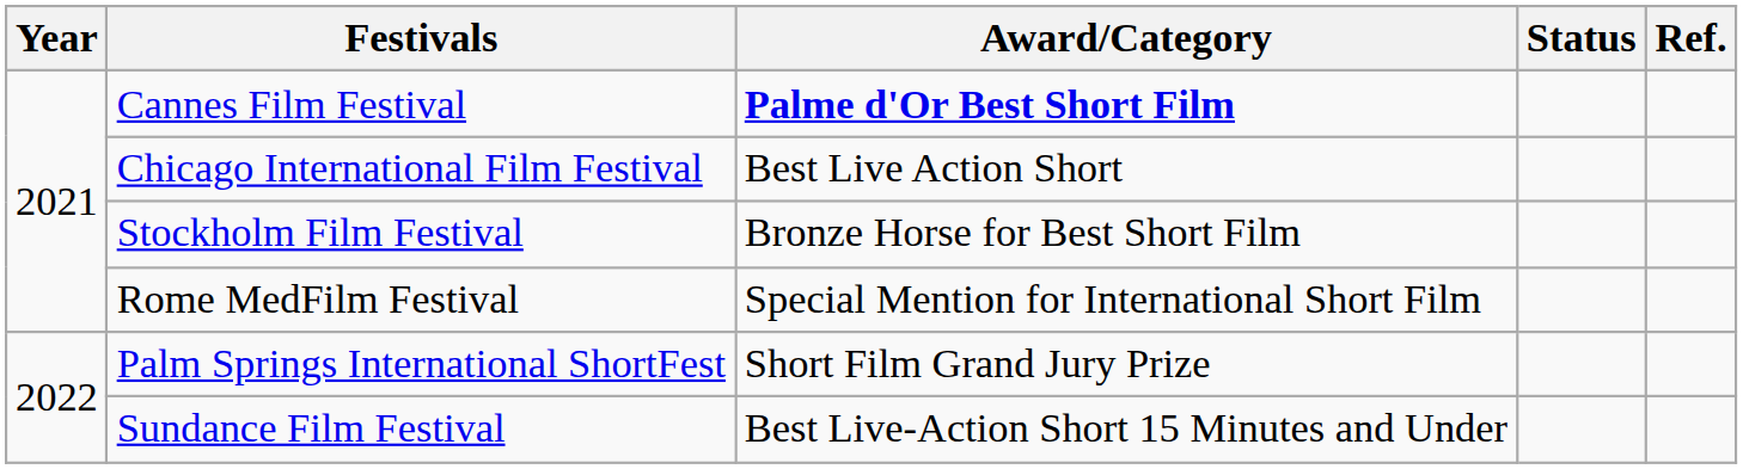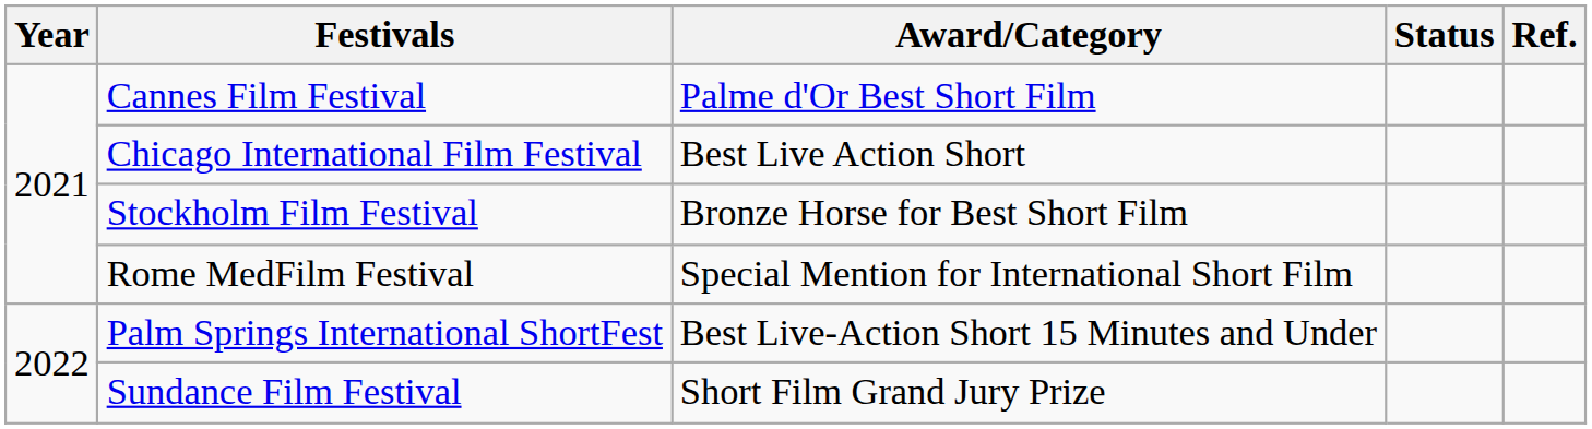Cannes Film Festival | Award/Category: bold -> normal
Palm Springs International ShortFest | Award/Category: Short Film Grand Jury Prize -> Best Live-Action Short 15 Minutes and Under
Sundance Film Festival | Award/Category: Best Live-Action Short 15 Minutes and Under -> Short Film Grand Jury Prize
